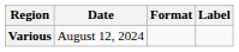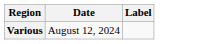- column: Format
